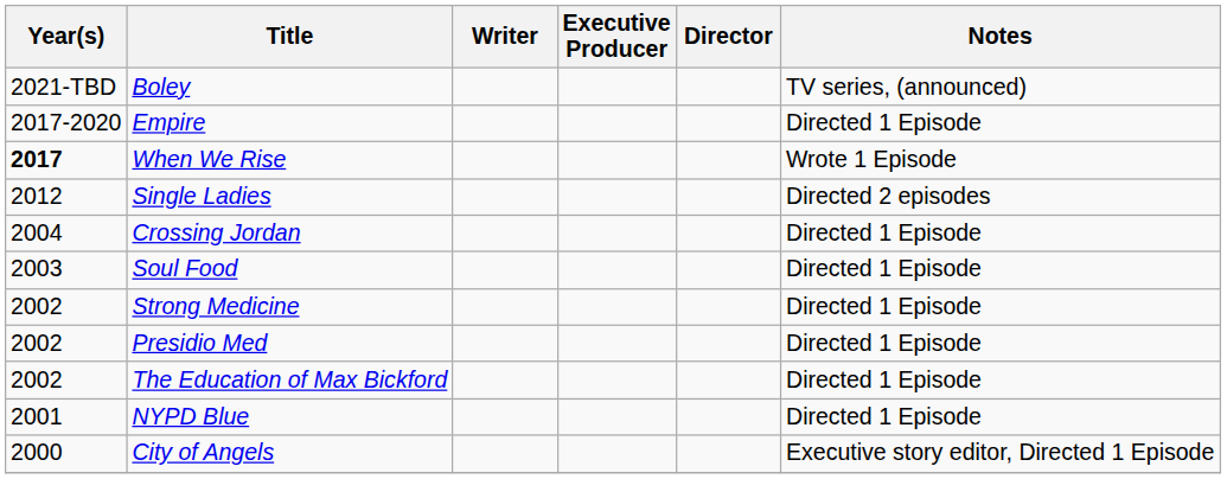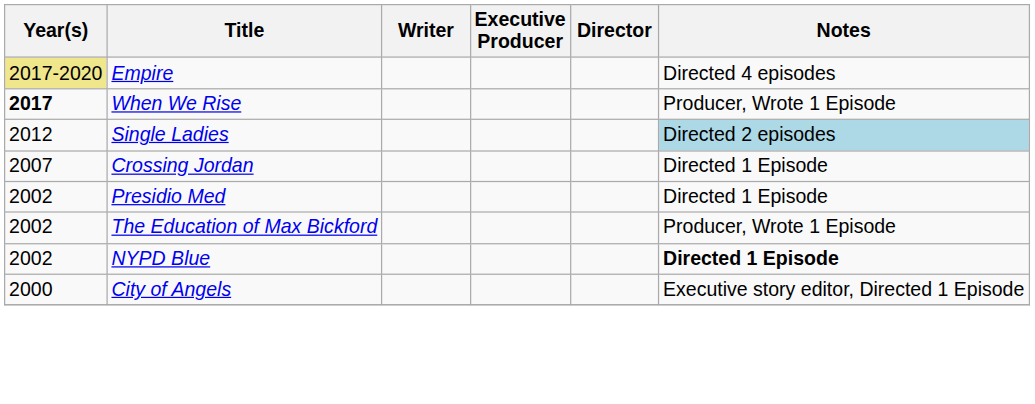- row: 2021-TBD | Boley | TV series, (announced)
Empire | Year(s): no background -> khaki background
Empire | Notes: Directed 1 Episode -> Directed 4 episodes
When We Rise | Notes: Wrote 1 Episode -> Producer, Wrote 1 Episode
Single Ladies | Notes: no background -> lightblue background
Crossing Jordan | Year(s): 2004 -> 2007
- row: 2003 | Soul Food | Directed 1 Episode
- row: 2002 | Strong Medicine | Directed 1 Episode
The Education of Max Bickford | Notes: Directed 1 Episode -> Producer, Wrote 1 Episode
NYPD Blue | Year(s): 2001 -> 2002
NYPD Blue | Notes: normal -> bold
